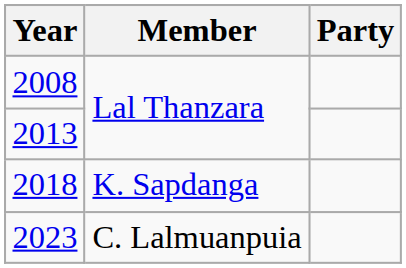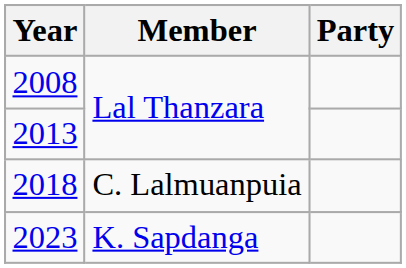2018 | Member: K. Sapdanga -> C. Lalmuanpuia
2023 | Member: C. Lalmuanpuia -> K. Sapdanga
